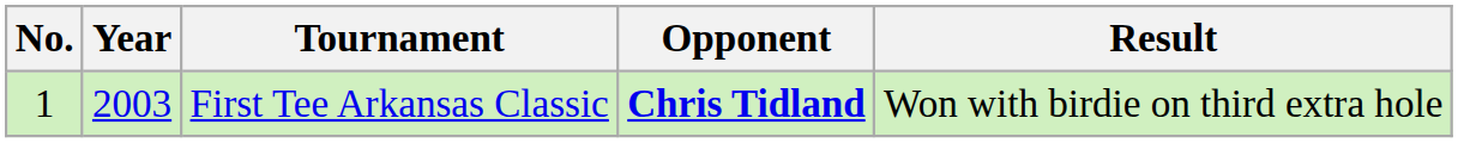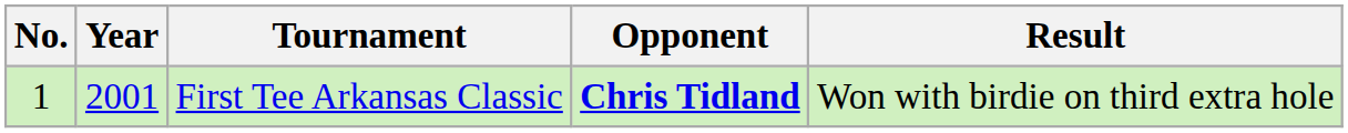First Tee Arkansas Classic | Year: 2003 -> 2001
